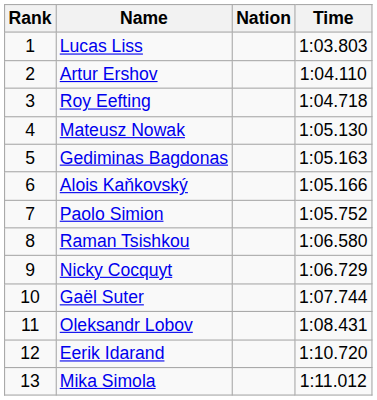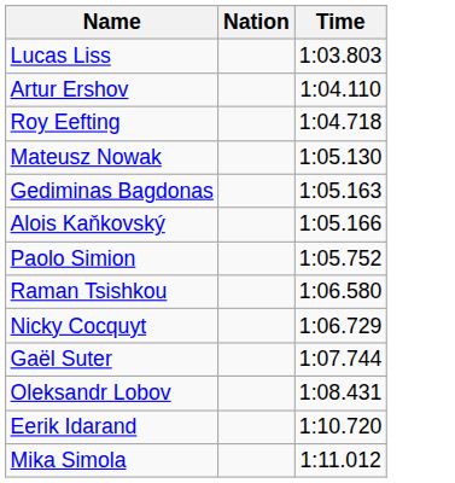- column: Rank | 1 | 2 | 3 | 4 | 5 | 6 | 7 | 8 | 9 | 10 | 11 | 12 | 13
